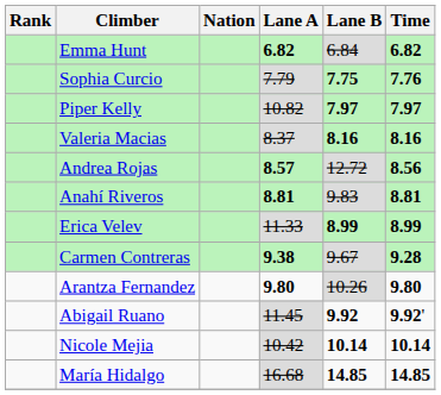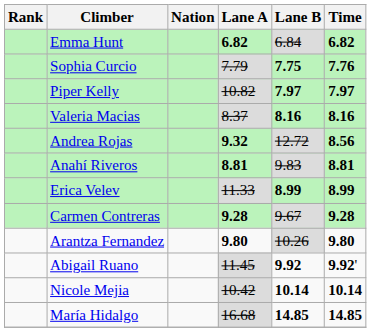Andrea Rojas | Lane A: 8.57 -> 9.32
Carmen Contreras | Lane A: 9.38 -> 9.28
